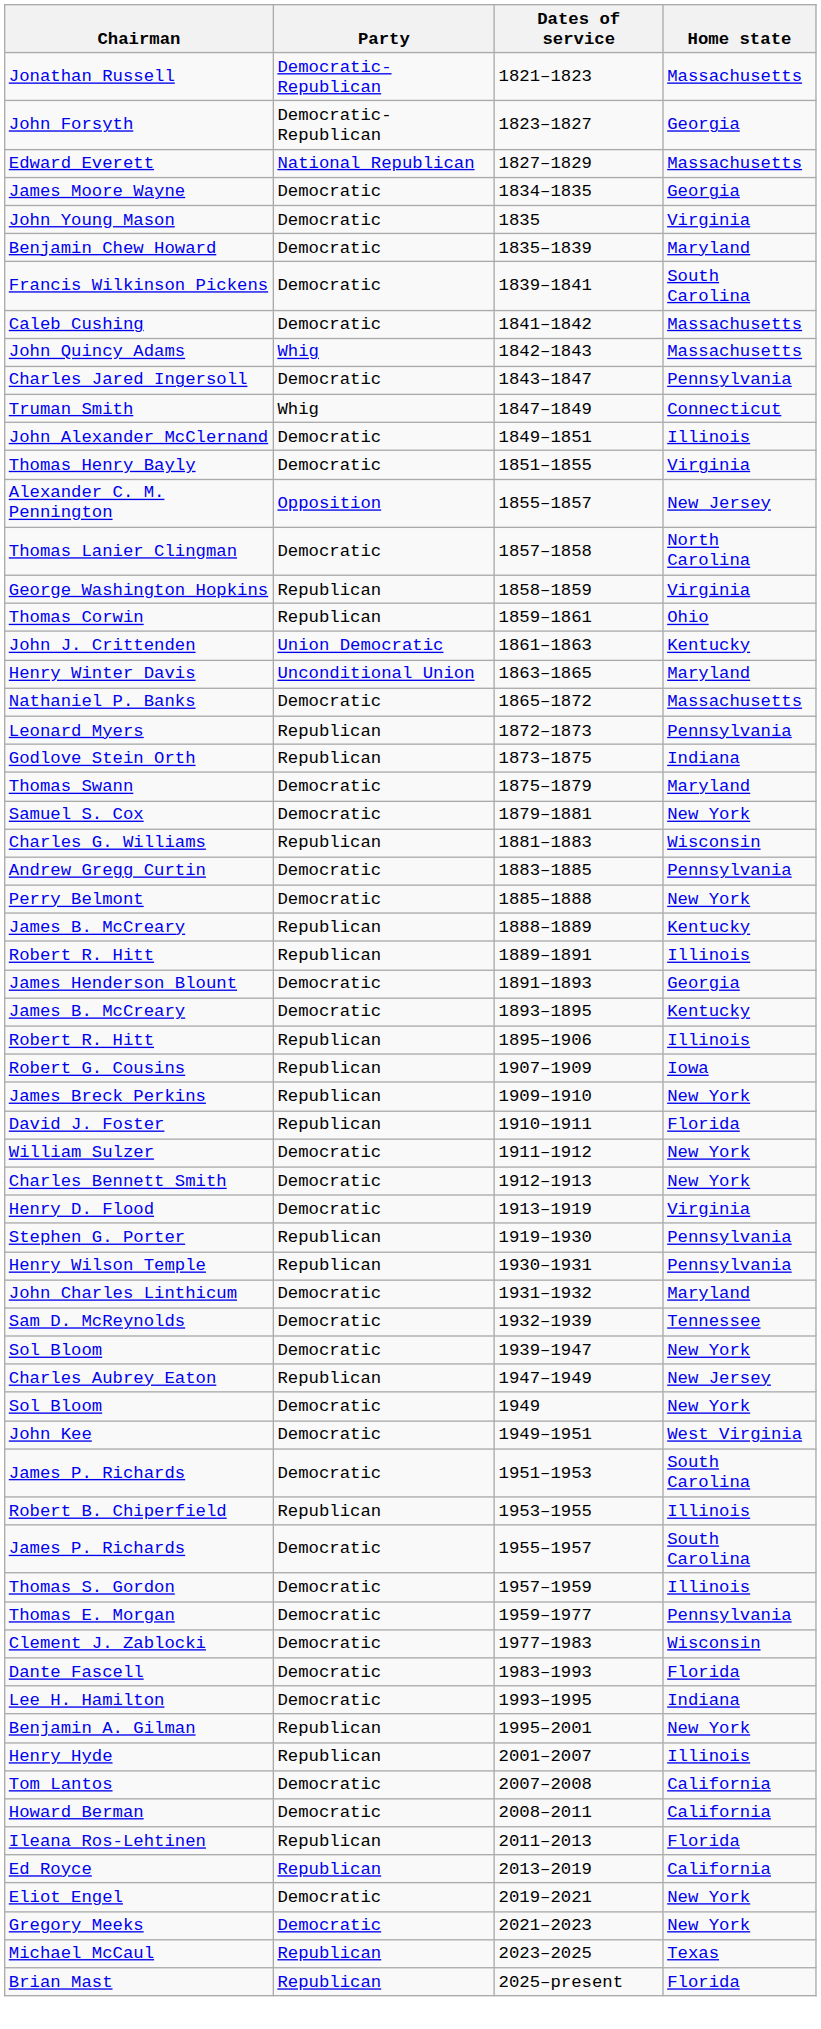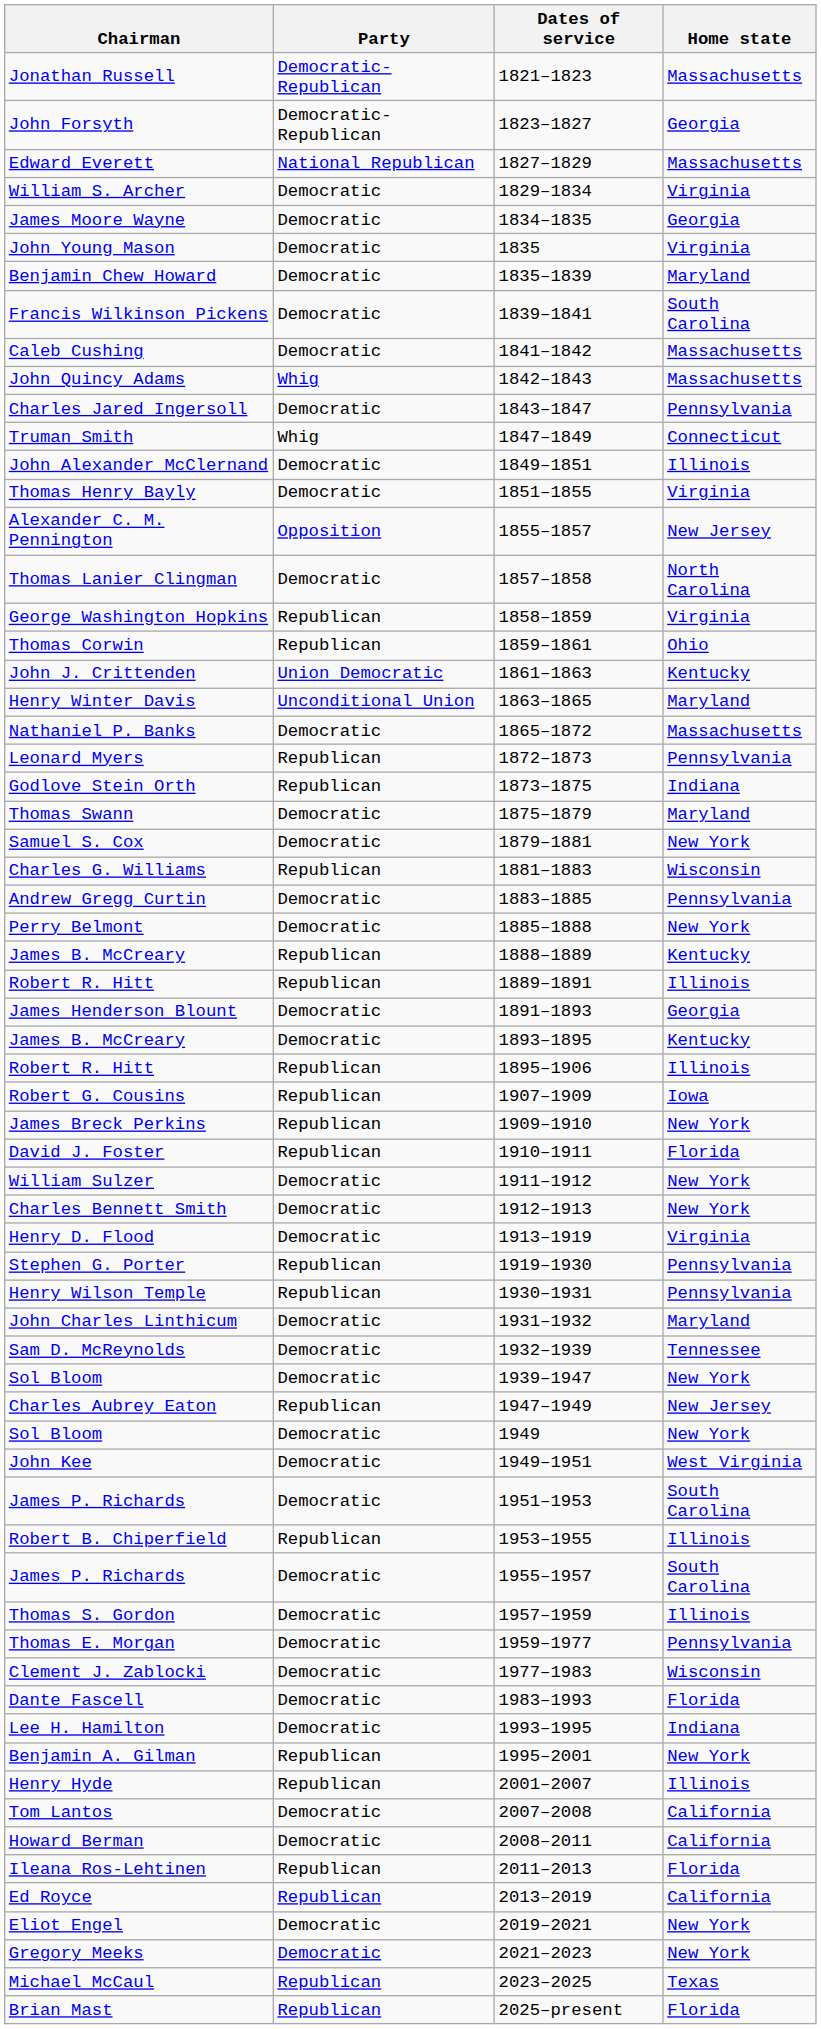+ row: William S. Archer | Democratic | 1829–1834 | Virginia
